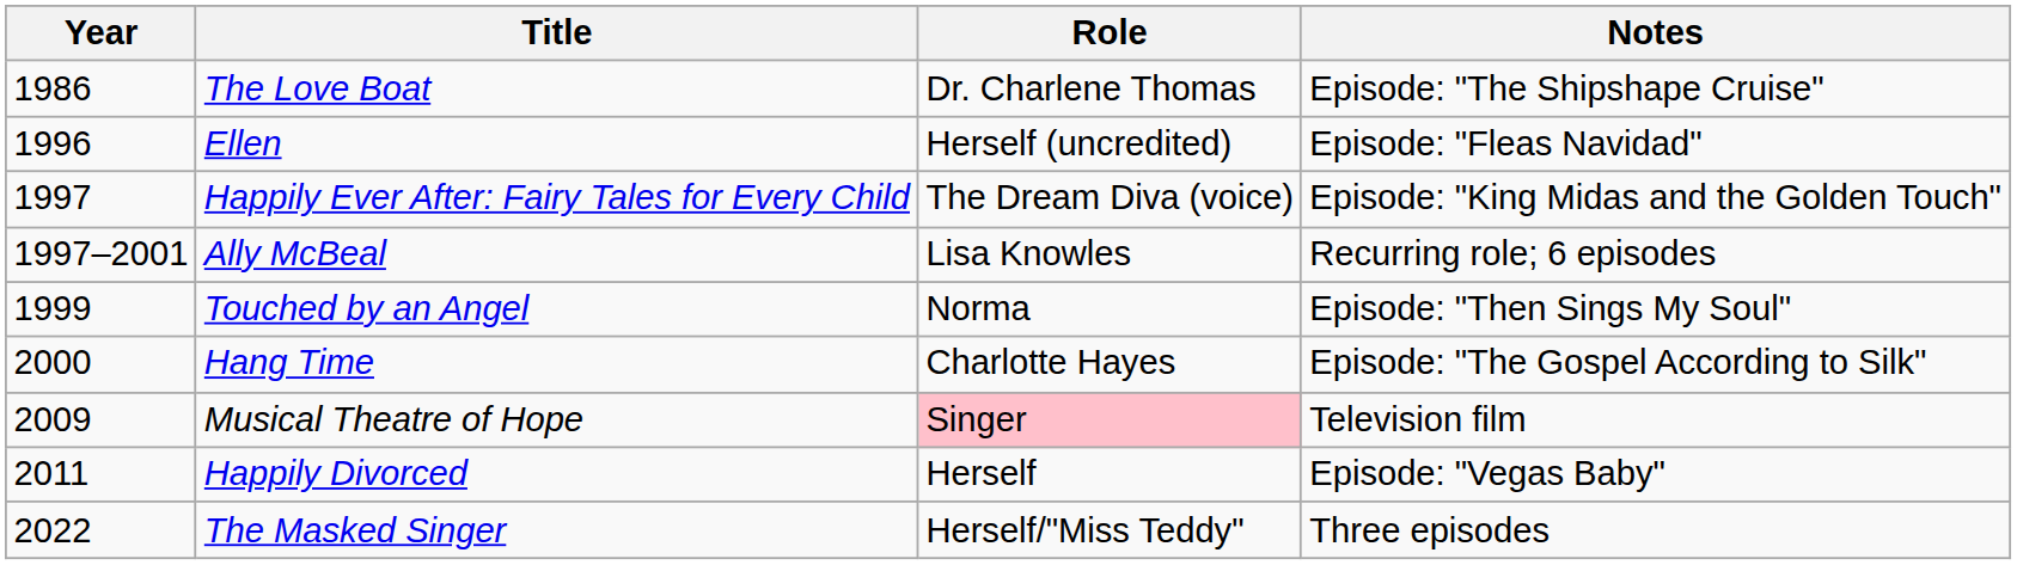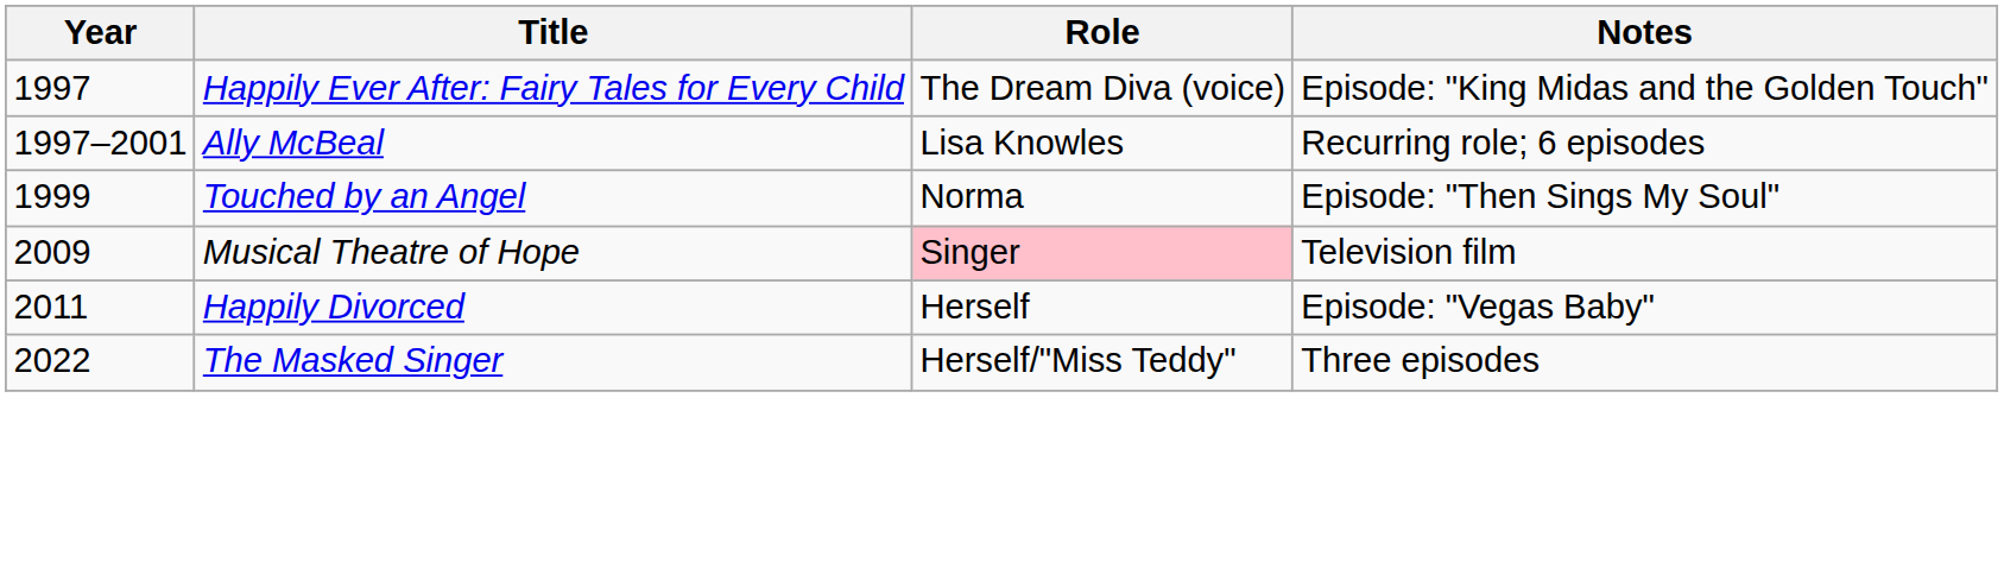- row: 1986 | The Love Boat | Dr. Charlene Thomas | Episode: "The Shipshape Cruise"
- row: 1996 | Ellen | Herself (uncredited) | Episode: "Fleas Navidad"
- row: 2000 | Hang Time | Charlotte Hayes | Episode: "The Gospel According to Silk"
